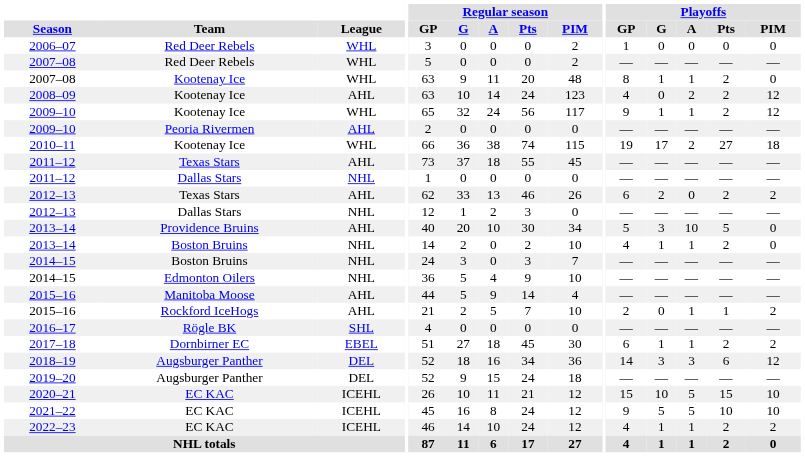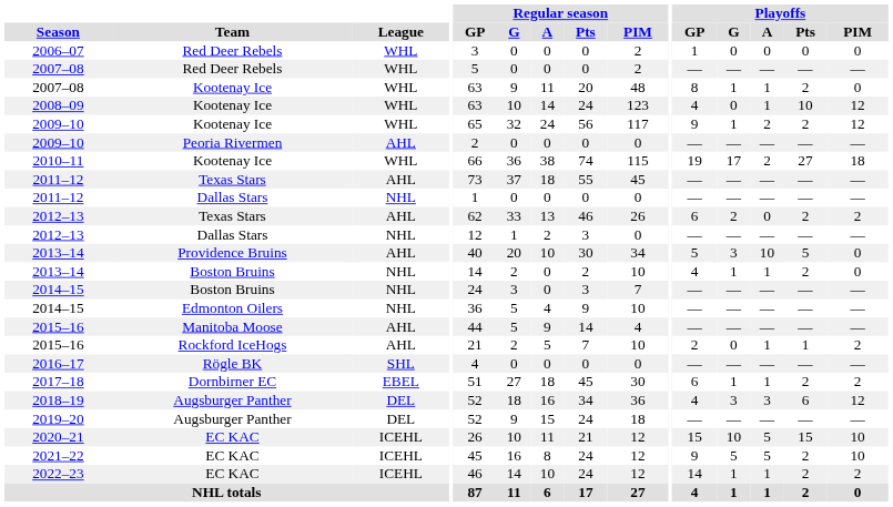2008–09 | League: AHL -> WHL
2008–09 | Playoffs / A: 2 -> 1
2008–09 | Playoffs / Pts: 2 -> 10
2009–10 / Kootenay Ice | Playoffs / A: 1 -> 2
2018–19 | Playoffs / GP: 14 -> 4
2021–22 | Playoffs / Pts: 10 -> 2
2022–23 | Playoffs / GP: 4 -> 14
